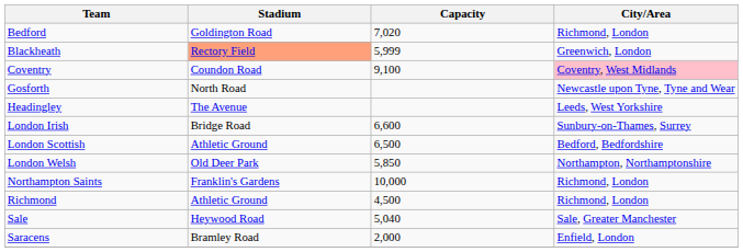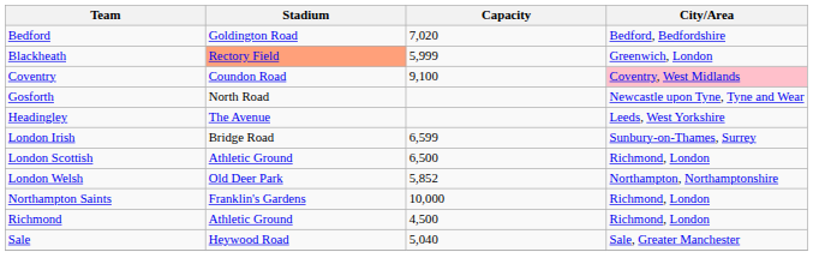Bedford | City/Area: Richmond, London -> Bedford, Bedfordshire
London Irish | Capacity: 6,600 -> 6,599
London Scottish | City/Area: Bedford, Bedfordshire -> Richmond, London
London Welsh | Capacity: 5,850 -> 5,852
- row: Saracens | Bramley Road | 2,000 | Enfield, London
